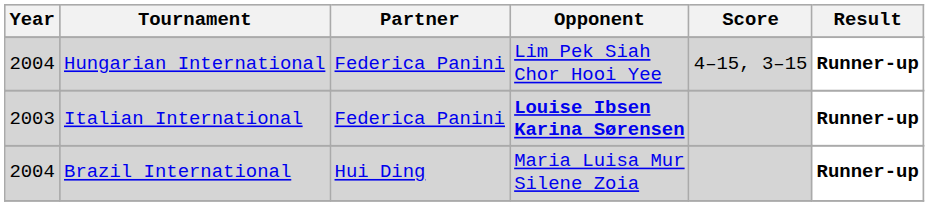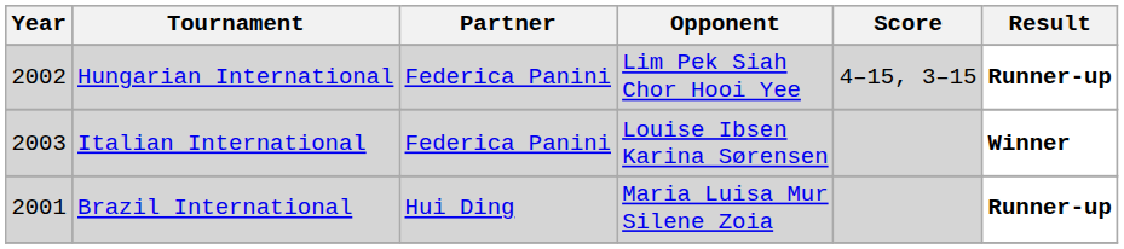Hungarian International | Year: 2004 -> 2002
Italian International | Opponent: bold -> normal
Italian International | Result: Runner-up -> Winner
Brazil International | Year: 2004 -> 2001
